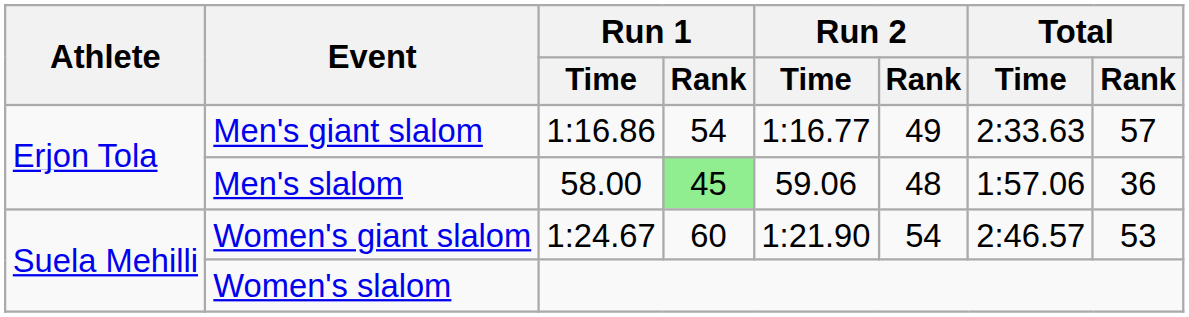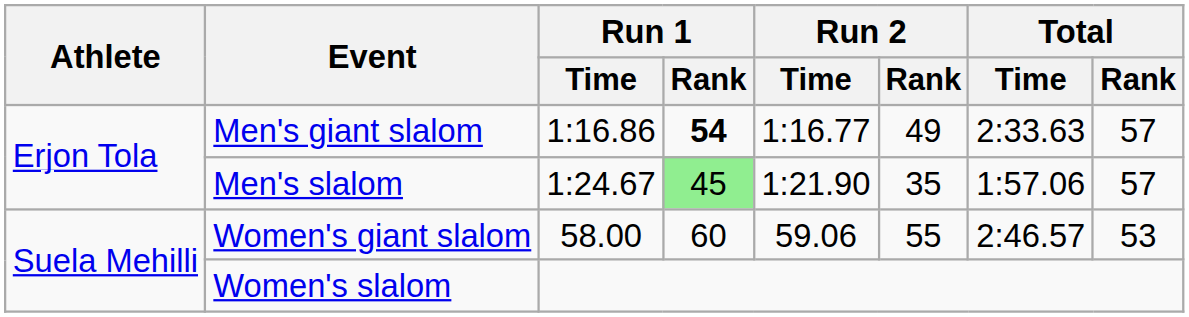Men's giant slalom | Run 1 / Rank: normal -> bold
Men's slalom | Run 1 / Time: 58.00 -> 1:24.67
Men's slalom | Run 2 / Time: 59.06 -> 1:21.90
Men's slalom | Run 2 / Rank: 48 -> 35
Men's slalom | Total / Rank: 36 -> 57
Women's giant slalom | Run 1 / Time: 1:24.67 -> 58.00
Women's giant slalom | Run 2 / Time: 1:21.90 -> 59.06
Women's giant slalom | Run 2 / Rank: 54 -> 55
